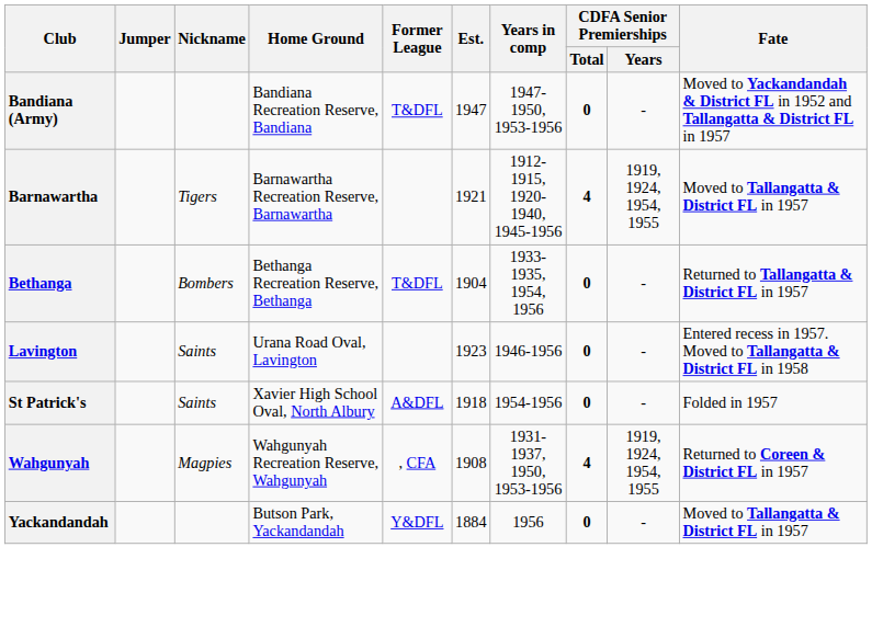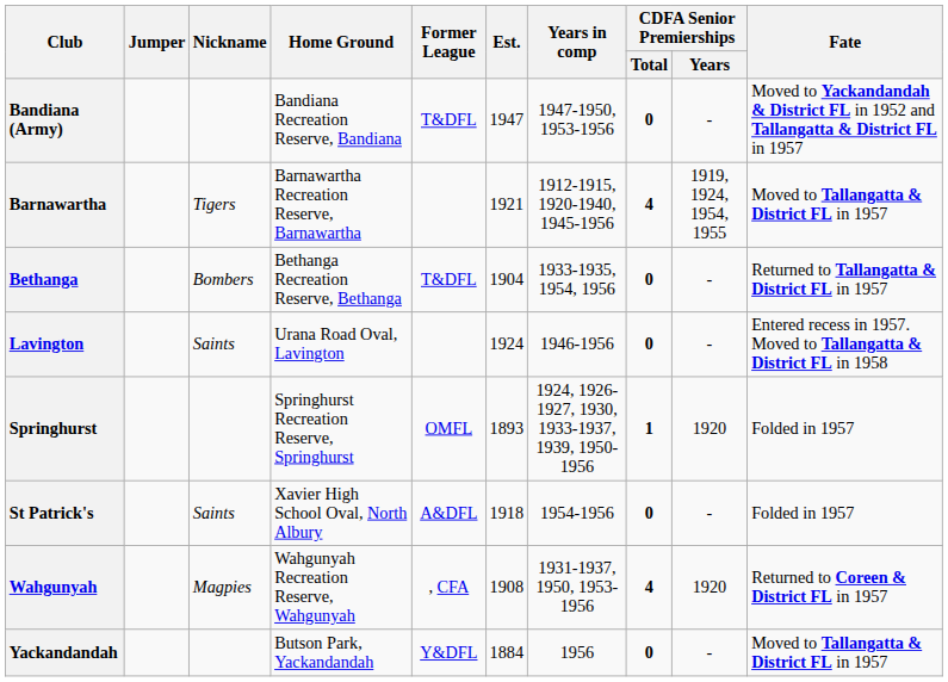Lavington | Est.: 1923 -> 1924
+ row: Springhurst | Springhurst Recreation Reserve, Springhurst | OMFL | 1893 | 1924, 1926-1927, 1930, 1933-1937, 1939, 1950-1956 | 1 | 1920 | Folded in 1957
Wahgunyah | CDFA Senior Premierships / Years: 1919, 1924, 1954, 1955 -> 1920
